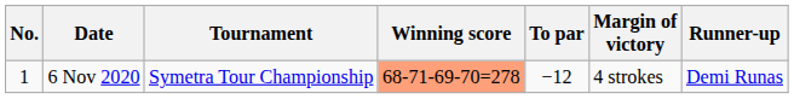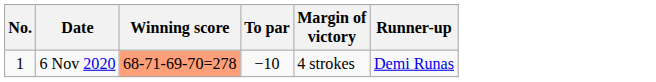- column: Tournament | Symetra Tour Championship
6 Nov 2020 | To par: −12 -> −10
